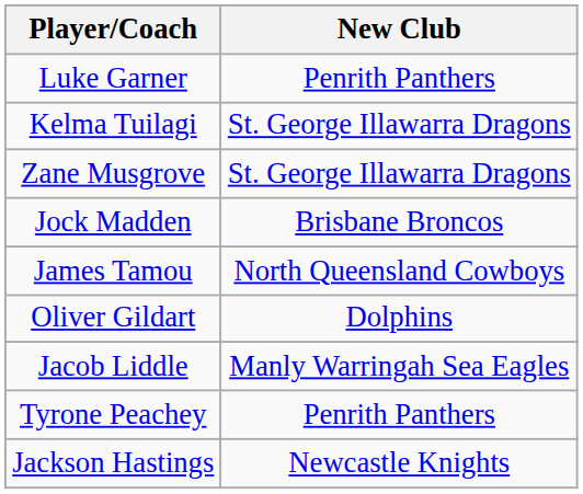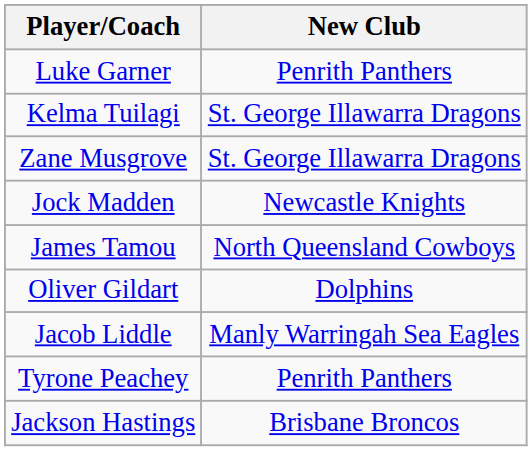Jock Madden | New Club: Brisbane Broncos -> Newcastle Knights
Jackson Hastings | New Club: Newcastle Knights -> Brisbane Broncos
